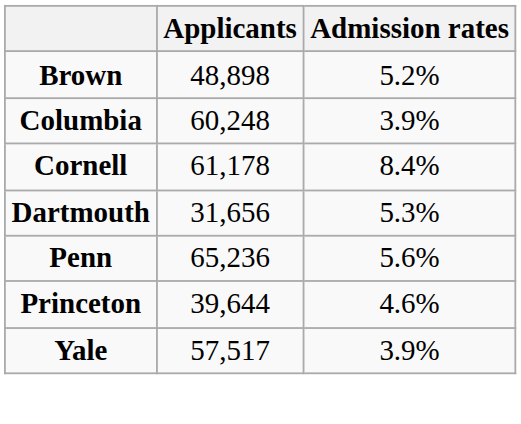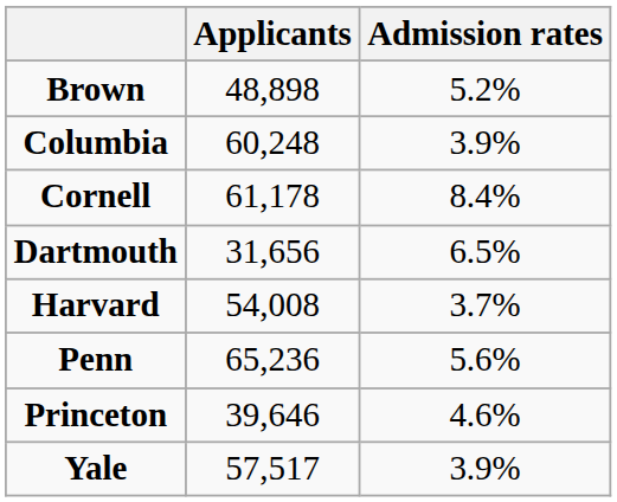Dartmouth | Admission rates: 5.3% -> 6.5%
+ row: Harvard | 54,008 | 3.7%
Princeton | Applicants: 39,644 -> 39,646
